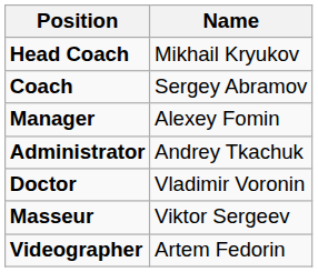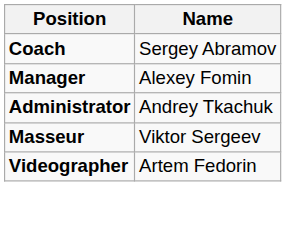- row: Head Coach | Mikhail Kryukov
- row: Doctor | Vladimir Voronin
